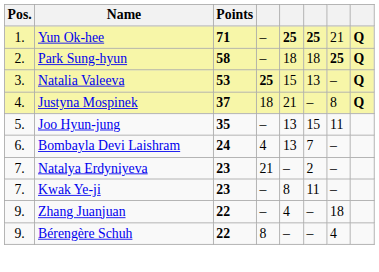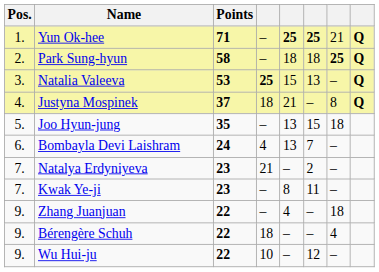Joo Hyun-jung | column 7: 11 -> 18
Bérengère Schuh | column 4: 8 -> 18
+ row: 9. | Wu Hui-ju | 22 | 10 | – | 12 | –
